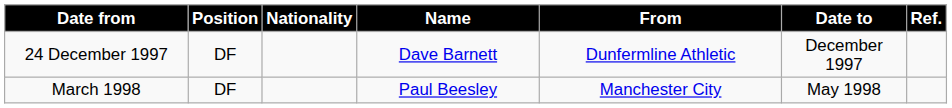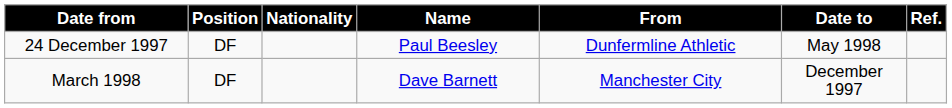24 December 1997 | Name: Dave Barnett -> Paul Beesley
24 December 1997 | Date to: December 1997 -> May 1998
March 1998 | Name: Paul Beesley -> Dave Barnett
March 1998 | Date to: May 1998 -> December 1997
